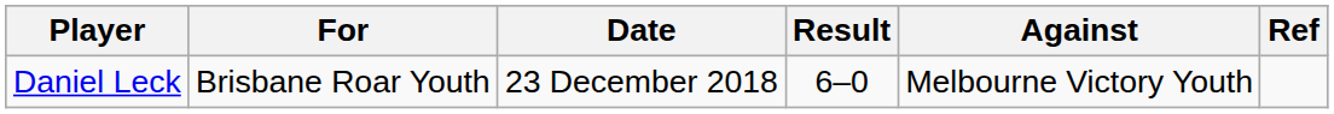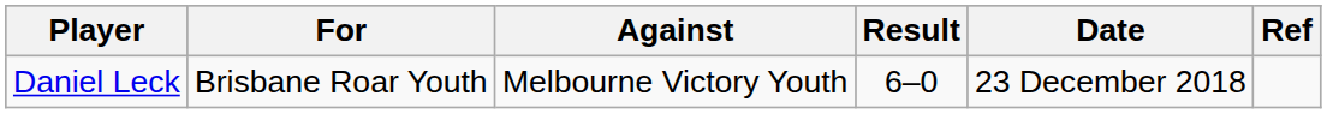columns swapped: Against <-> Date
